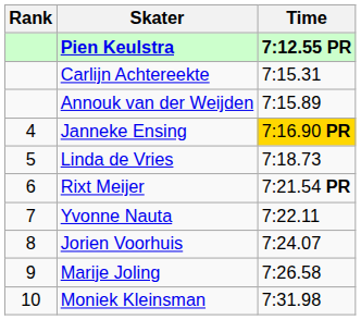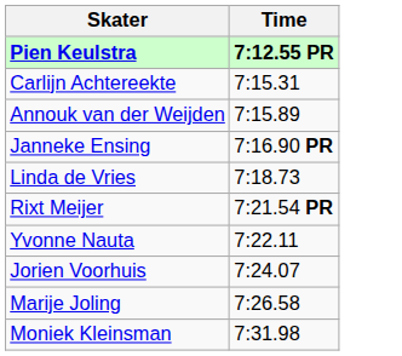- column: Rank | 4 | 5 | 6 | 7 | 8 | 9 | 10
Janneke Ensing | Time: gold background -> no background
